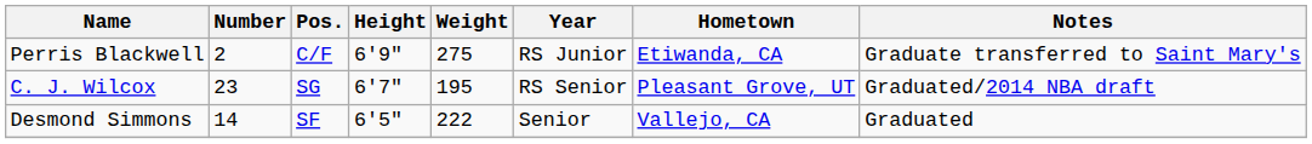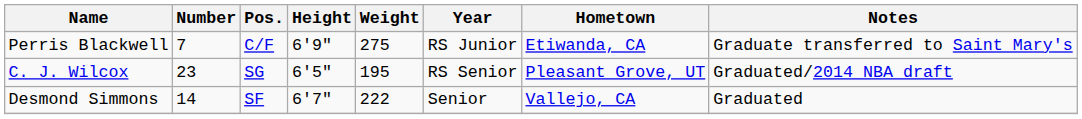Perris Blackwell | Number: 2 -> 7
C. J. Wilcox | Height: 6'7" -> 6'5"
Desmond Simmons | Height: 6'5" -> 6'7"
